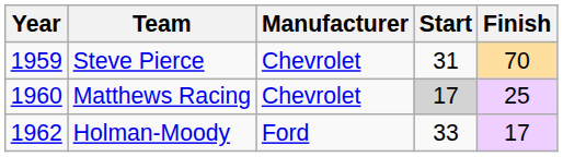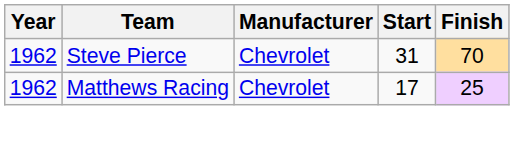Steve Pierce | Year: 1959 -> 1962
Matthews Racing | Year: 1960 -> 1962
Matthews Racing | Start: lightgrey background -> no background
- row: 1962 | Holman-Moody | Ford | 33 | 17
